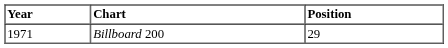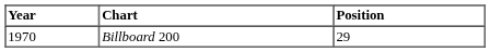Billboard 200 | Year: 1971 -> 1970
